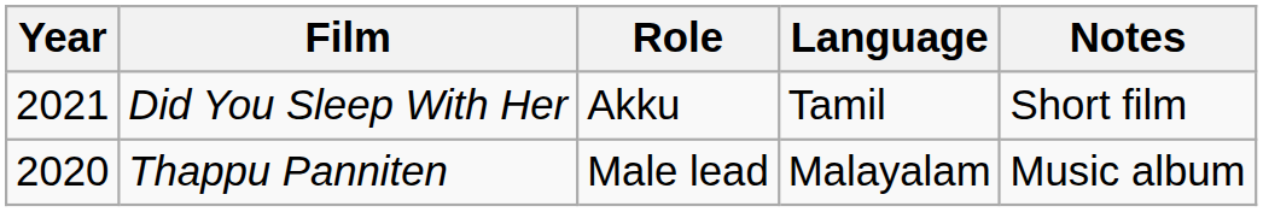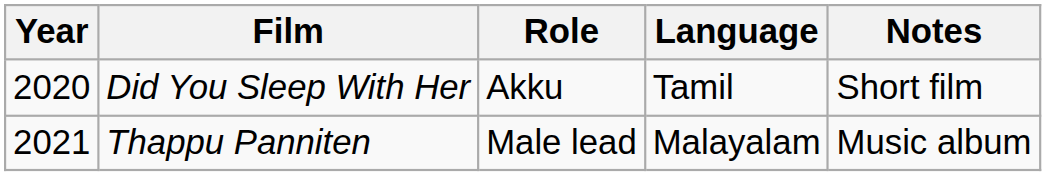Did You Sleep With Her | Year: 2021 -> 2020
Thappu Panniten | Year: 2020 -> 2021
